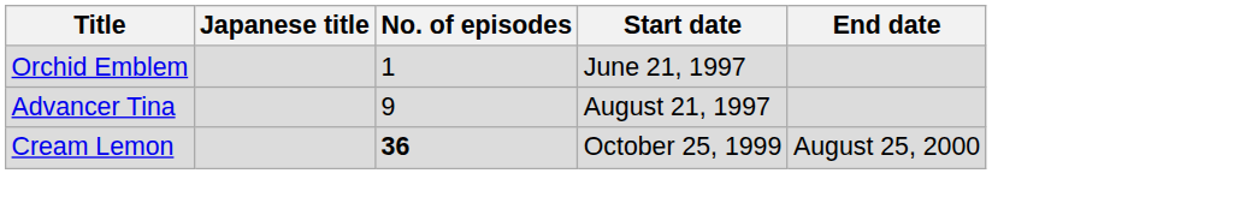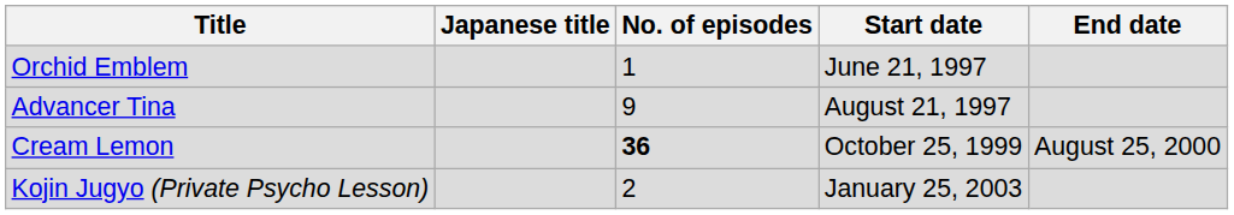+ row: Kojin Jugyo (Private Psycho Lesson) | 2 | January 25, 2003
